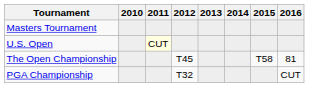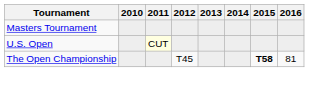The Open Championship | 2015: normal -> bold
- row: PGA Championship | T32 | CUT
